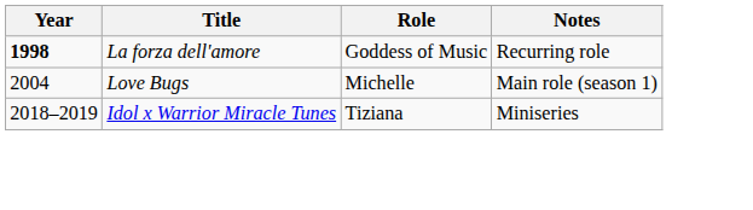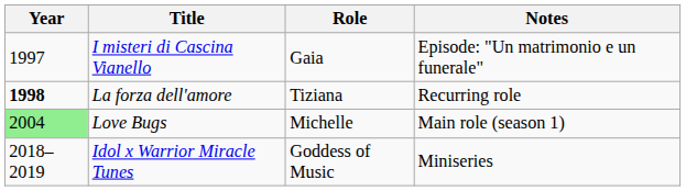+ row: 1997 | I misteri di Cascina Vianello | Gaia | Episode: "Un matrimonio e un funerale"
La forza dell'amore | Role: Goddess of Music -> Tiziana
Love Bugs | Year: no background -> lightgreen background
Idol x Warrior Miracle Tunes | Role: Tiziana -> Goddess of Music
